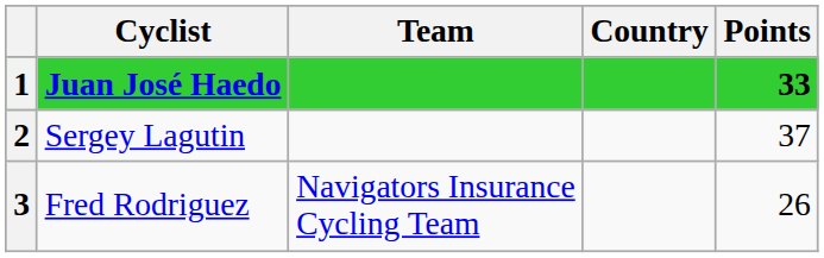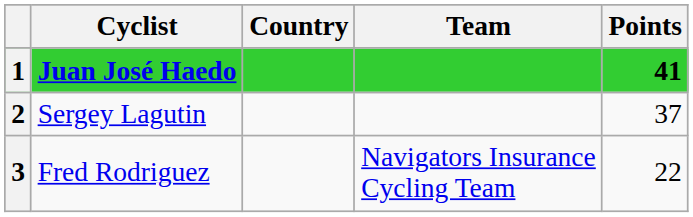columns swapped: Country <-> Team
1 | Points: 33 -> 41
3 | Points: 26 -> 22
